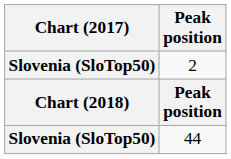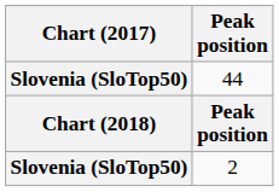rows swapped: 2 <-> 44
